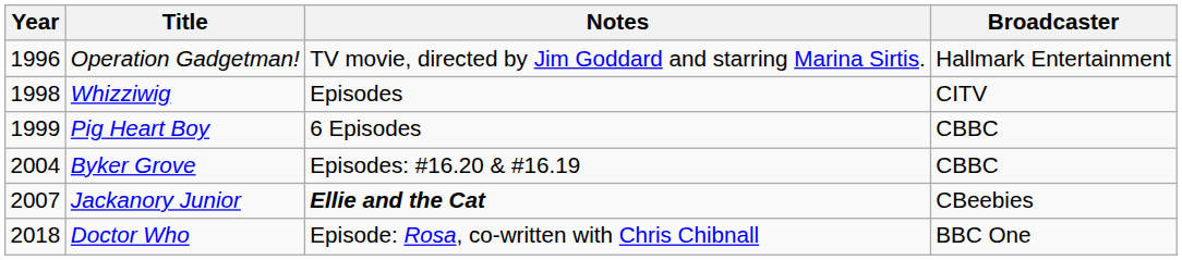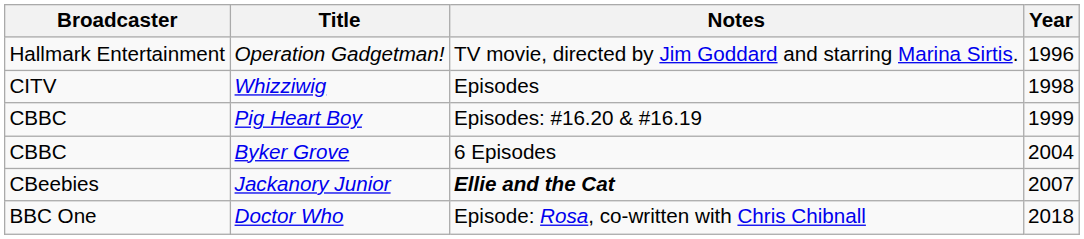columns swapped: Year <-> Broadcaster
Pig Heart Boy | Notes: 6 Episodes -> Episodes: #16.20 & #16.19
Byker Grove | Notes: Episodes: #16.20 & #16.19 -> 6 Episodes
